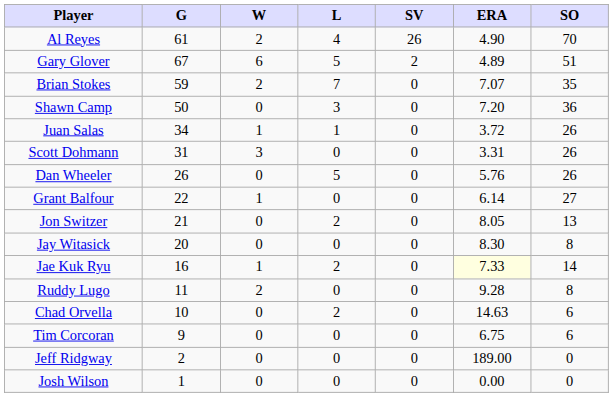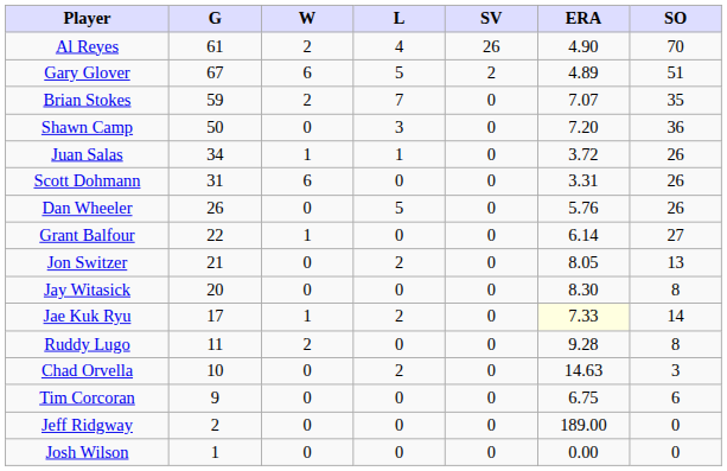Scott Dohmann | W: 3 -> 6
Jae Kuk Ryu | G: 16 -> 17
Chad Orvella | SO: 6 -> 3
